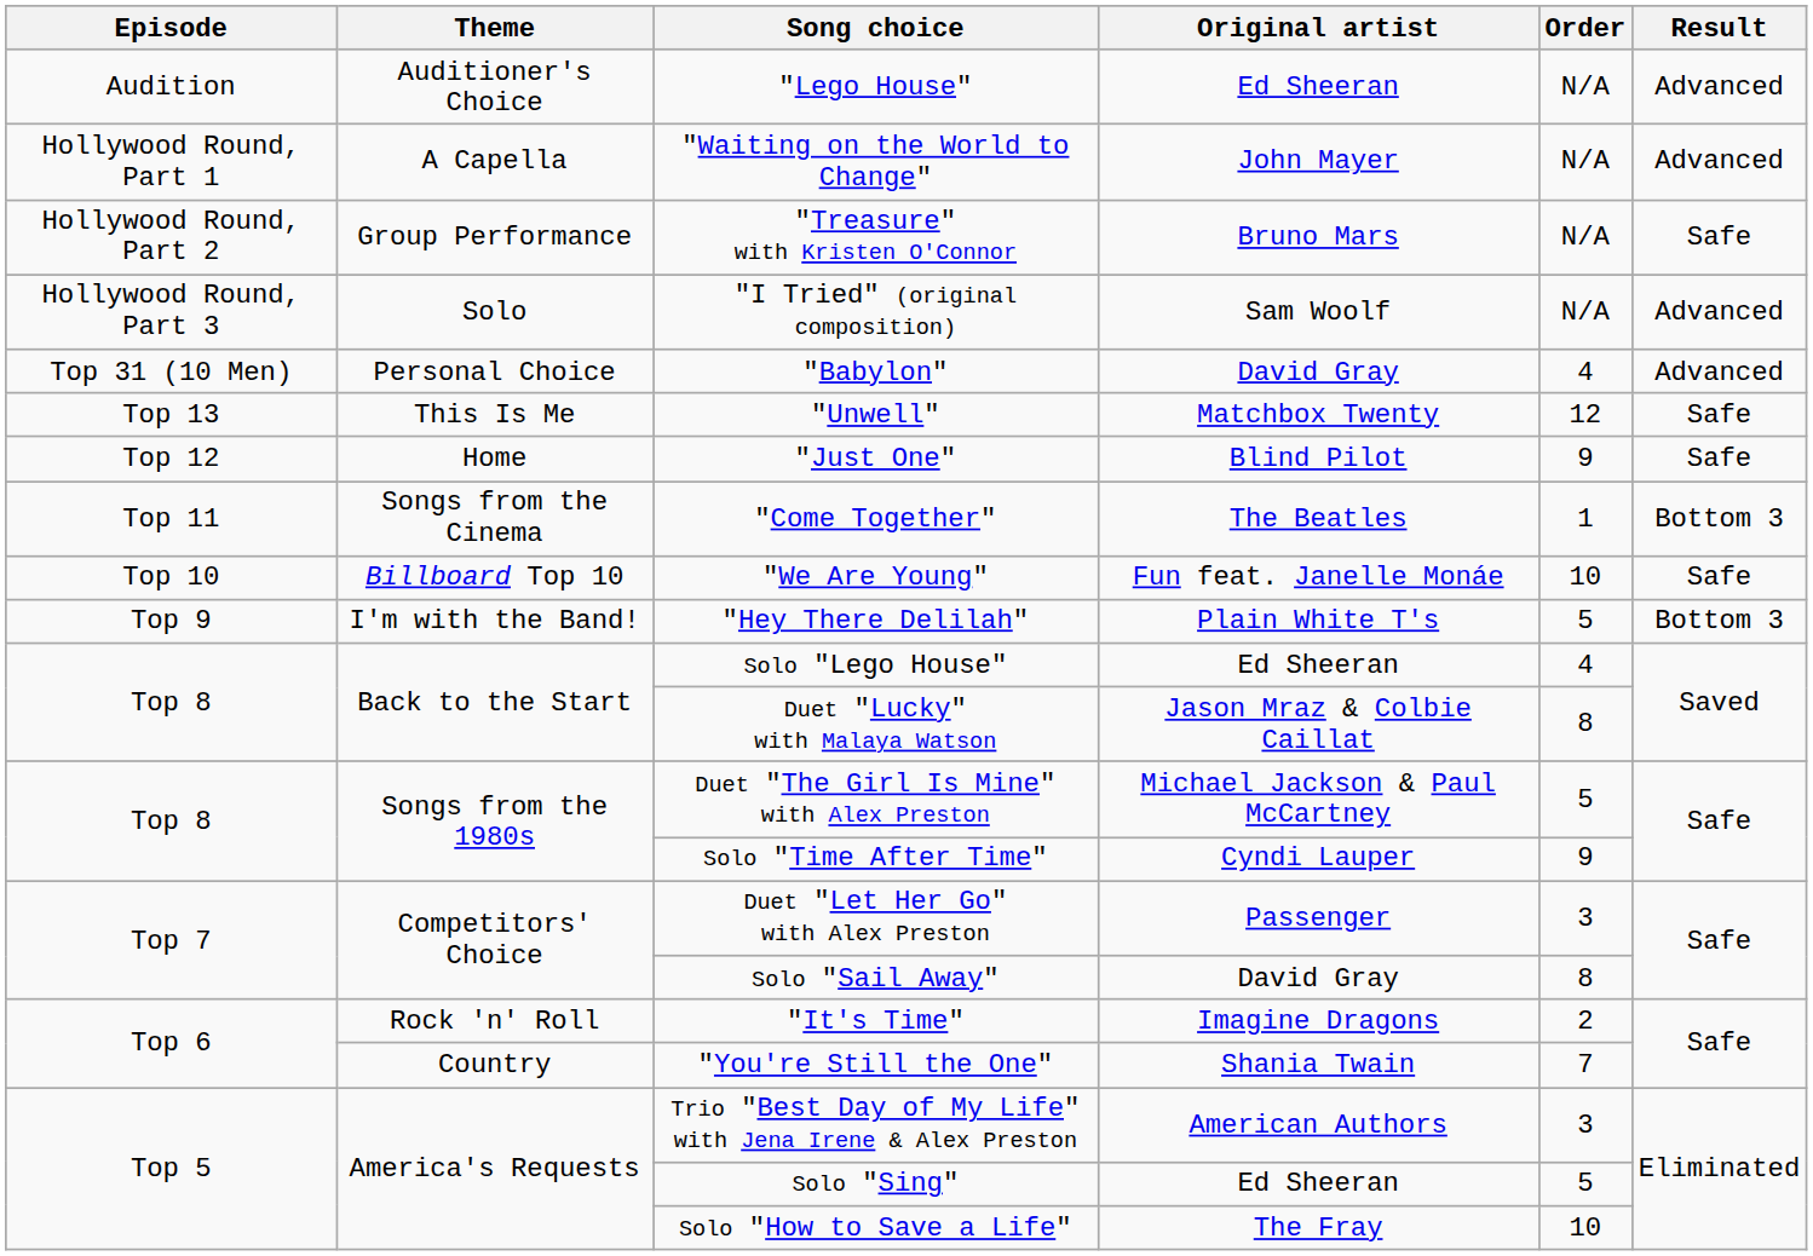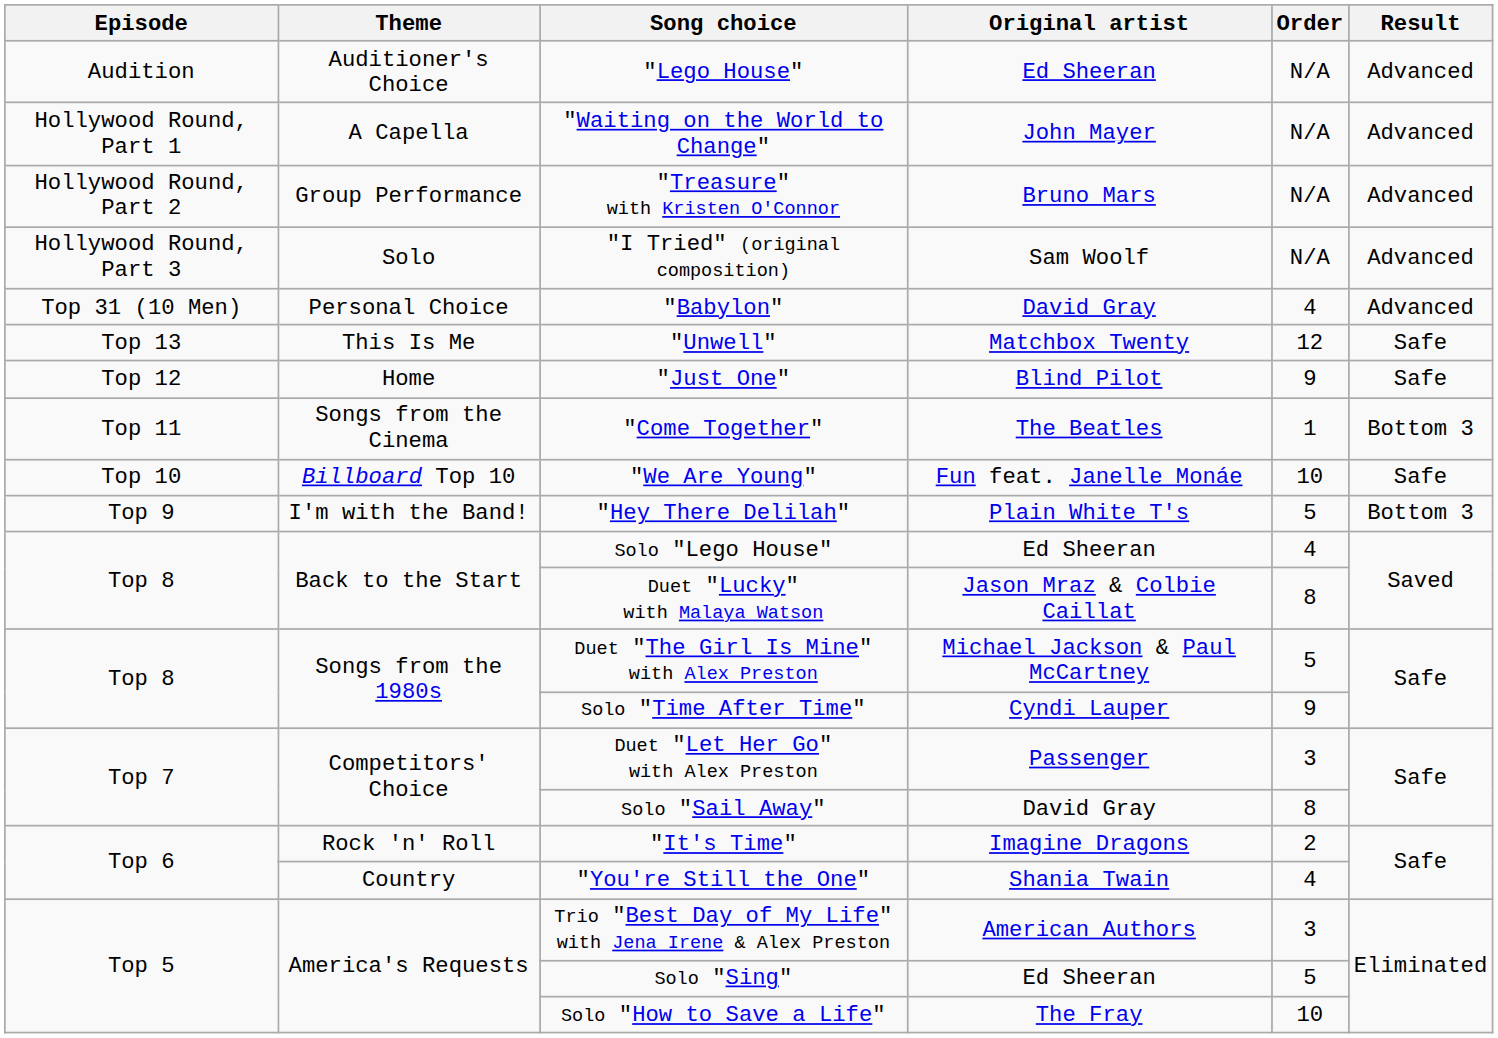"Treasure" with Kristen O'Connor | Result: Safe -> Advanced
"You're Still the One" | Order: 7 -> 4
